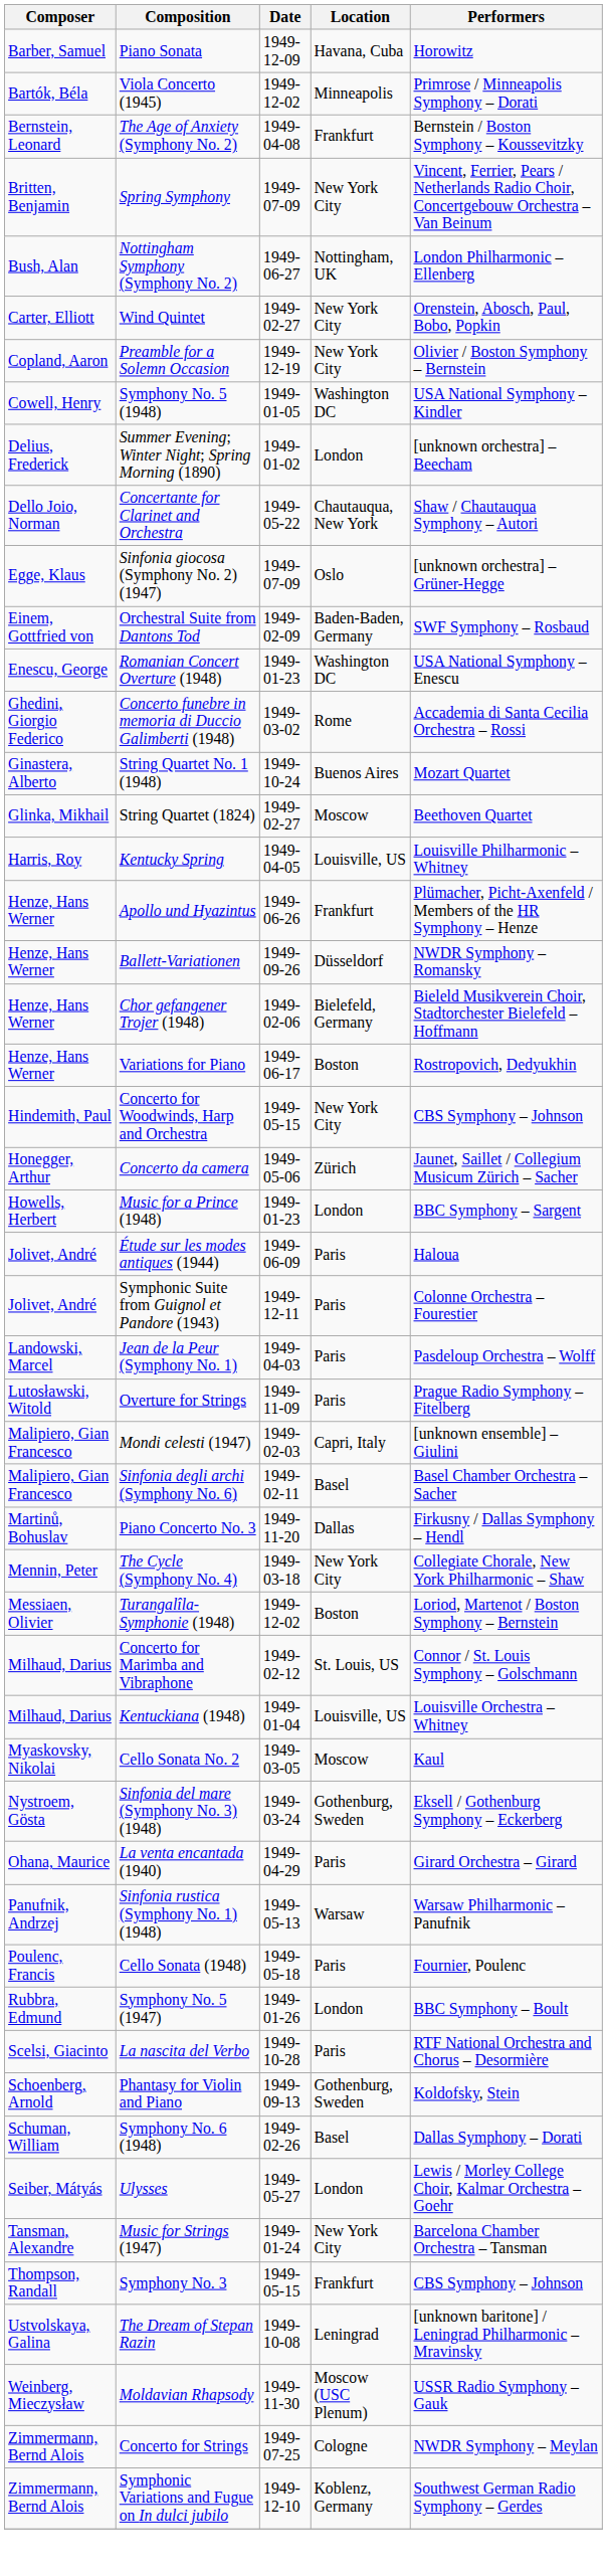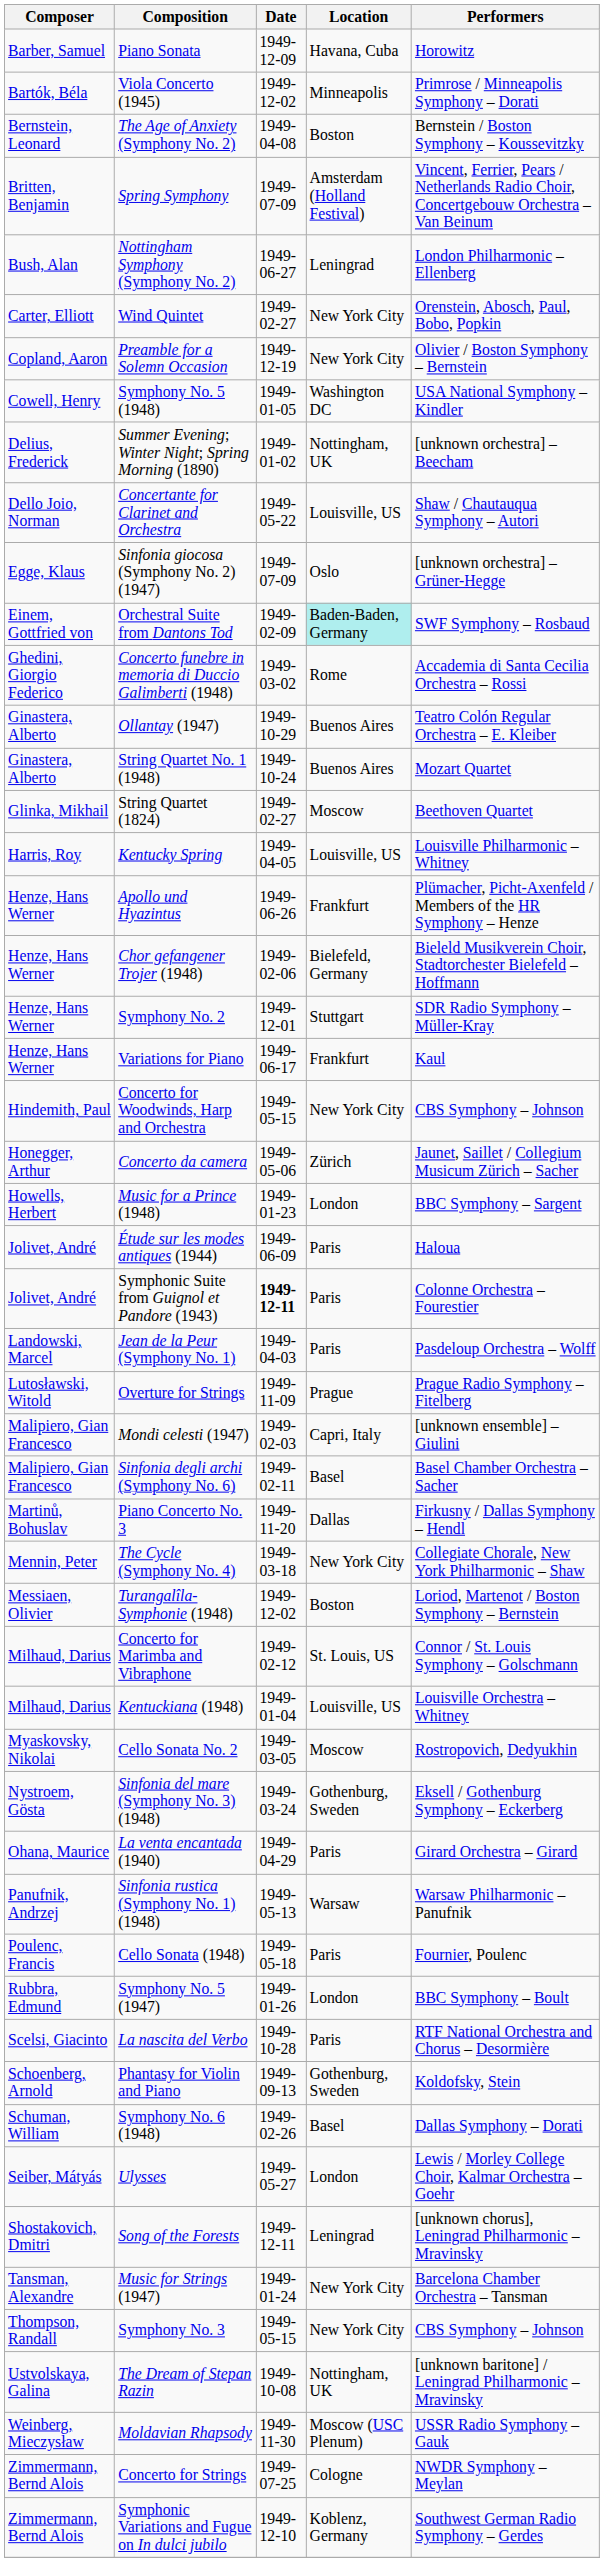The Age of Anxiety (Symphony No. 2) | Location: Frankfurt -> Boston
Spring Symphony | Location: New York City -> Amsterdam (Holland Festival)
Nottingham Symphony (Symphony No. 2) | Location: Nottingham, UK -> Leningrad
Summer Evening; Winter Night; Spring Morning (1890) | Location: London -> Nottingham, UK
Concertante for Clarinet and Orchestra | Location: Chautauqua, New York -> Louisville, US
Orchestral Suite from Dantons Tod | Location: no background -> paleturquoise background
- row: Enescu, George | Romanian Concert Overture (1948) | 1949-01-23 | Washington DC | USA National Symphony – Enescu
+ row: Ginastera, Alberto | Ollantay (1947) | 1949-10-29 | Buenos Aires | Teatro Colón Regular Orchestra – E. Kleiber
- row: Henze, Hans Werner | Ballett-Variationen | 1949-09-26 | Düsseldorf | NWDR Symphony – Romansky
+ row: Henze, Hans Werner | Symphony No. 2 | 1949-12-01 | Stuttgart | SDR Radio Symphony – Müller-Kray
Variations for Piano | Location: Boston -> Frankfurt
Variations for Piano | Performers: Rostropovich, Dedyukhin -> Kaul
Symphonic Suite from Guignol et Pandore (1943) | Date: normal -> bold
Overture for Strings | Location: Paris -> Prague
Cello Sonata No. 2 | Performers: Kaul -> Rostropovich, Dedyukhin
+ row: Shostakovich, Dmitri | Song of the Forests | 1949-12-11 | Leningrad | [unknown chorus], Leningrad Philharmonic – Mravinsky
Symphony No. 3 | Location: Frankfurt -> New York City
The Dream of Stepan Razin | Location: Leningrad -> Nottingham, UK
